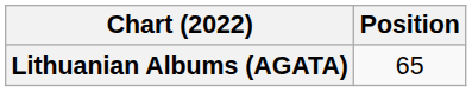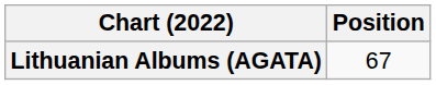Lithuanian Albums (AGATA) | Position: 65 -> 67
